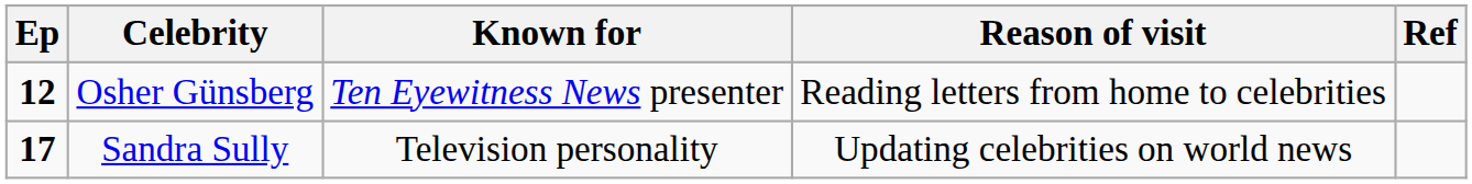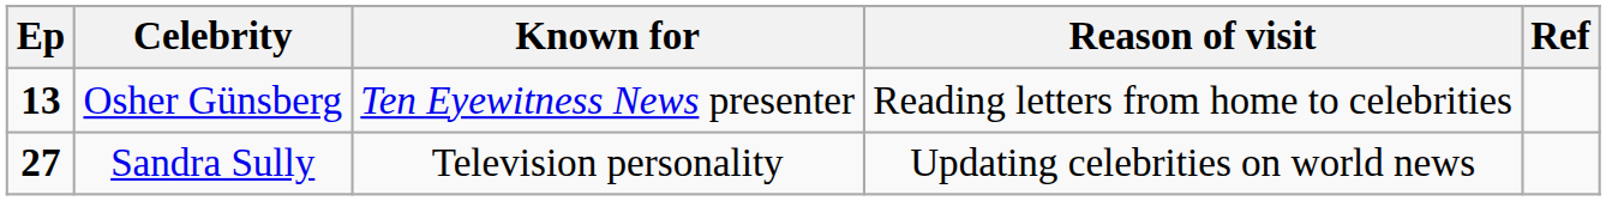Osher Günsberg | Ep: 12 -> 13
Sandra Sully | Ep: 17 -> 27
